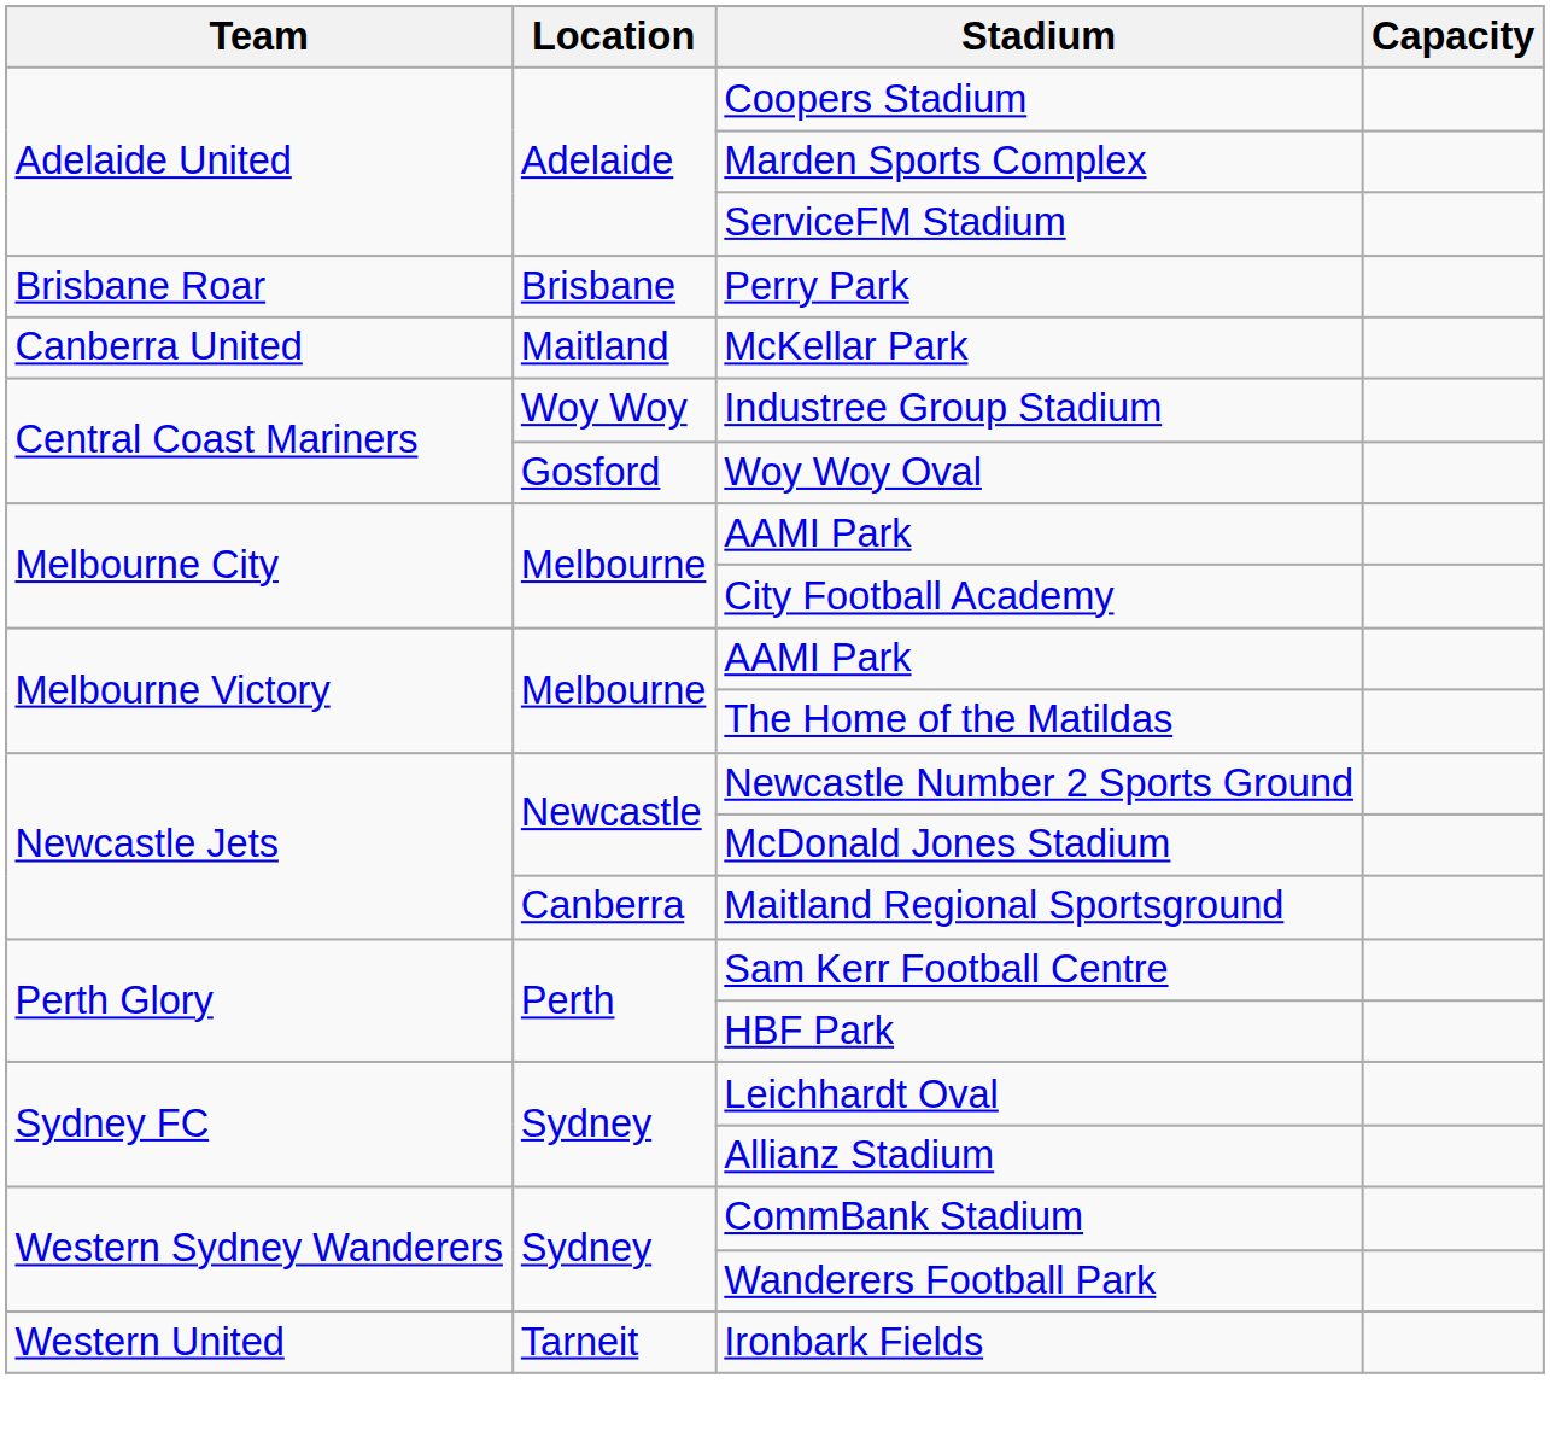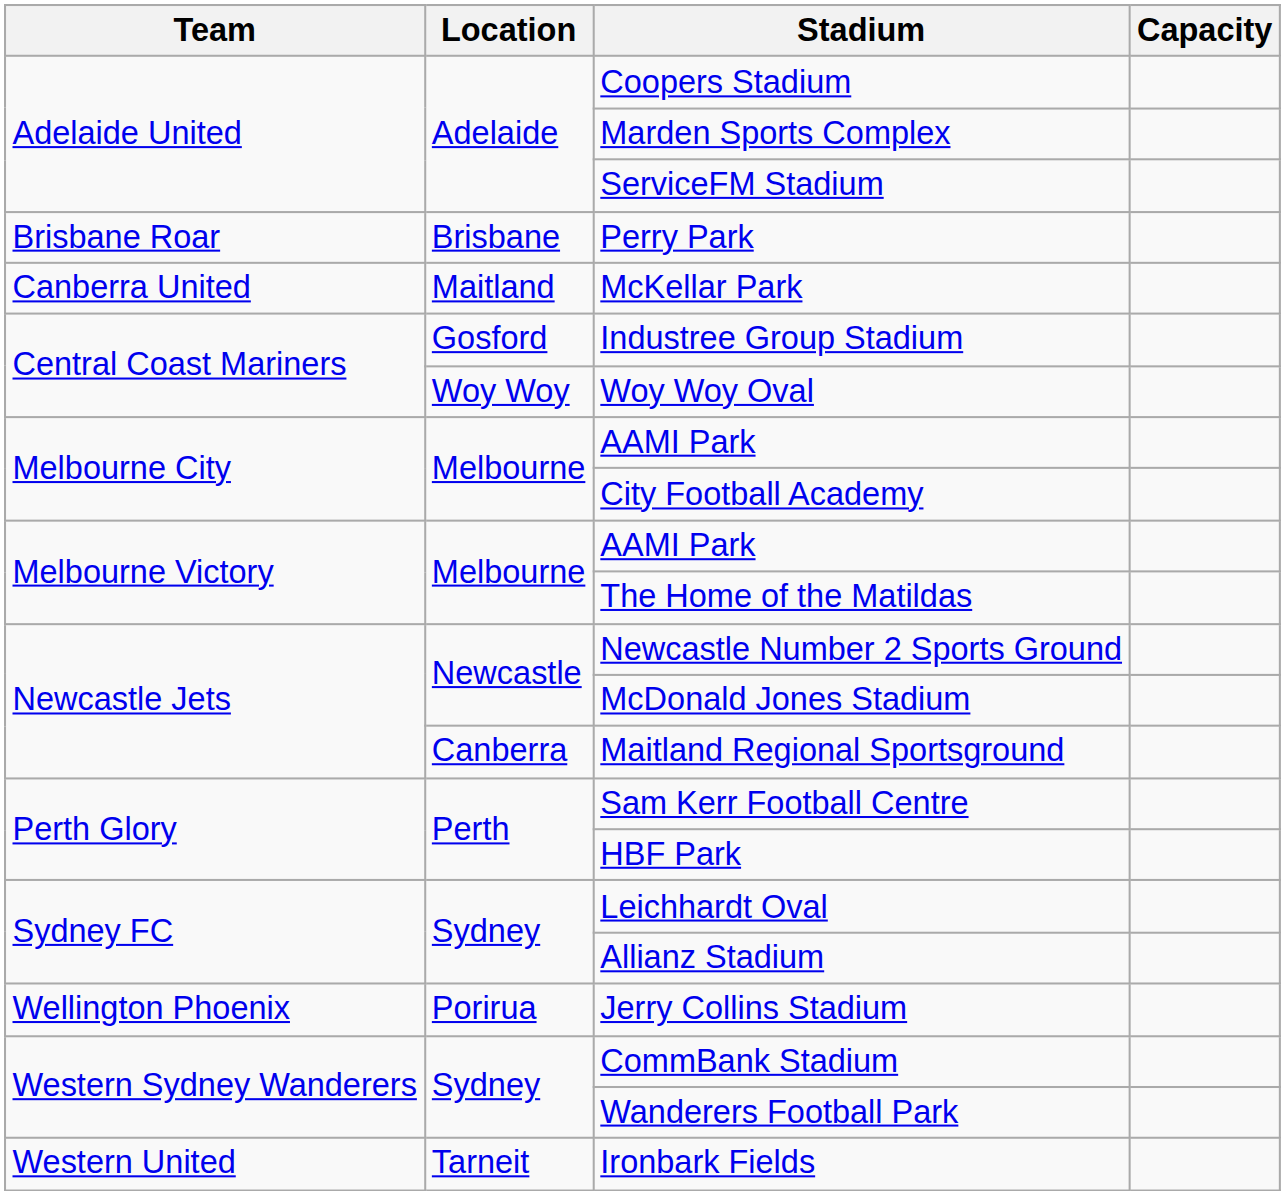Industree Group Stadium | Location: Woy Woy -> Gosford
Woy Woy Oval | Location: Gosford -> Woy Woy
+ row: Wellington Phoenix | Porirua | Jerry Collins Stadium
